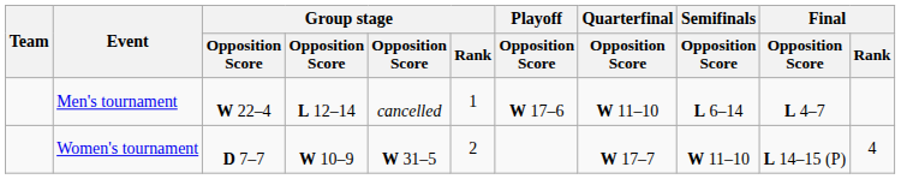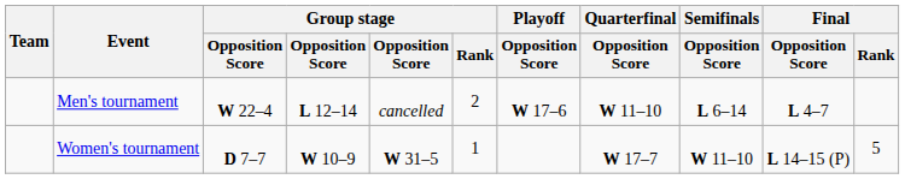Men's tournament | Group stage / Rank: 1 -> 2
Women's tournament | Group stage / Rank: 2 -> 1
Women's tournament | Final / Rank: 4 -> 5
